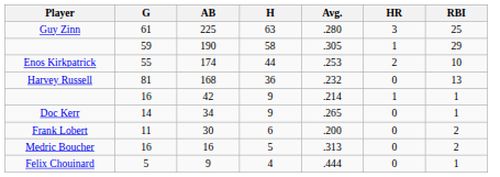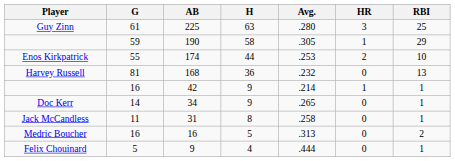+ row: Jack McCandless | 11 | 31 | 8 | .258 | 0 | 1
- row: Frank Lobert | 11 | 30 | 6 | .200 | 0 | 2
